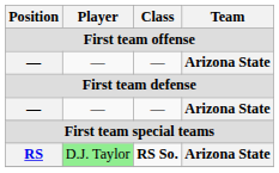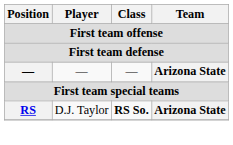- row: — | ― | ― | Arizona State
RS | Player: lightgreen background -> no background
